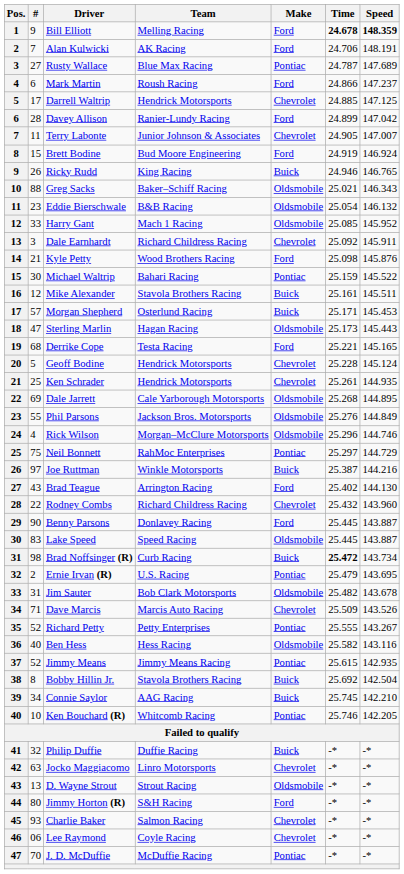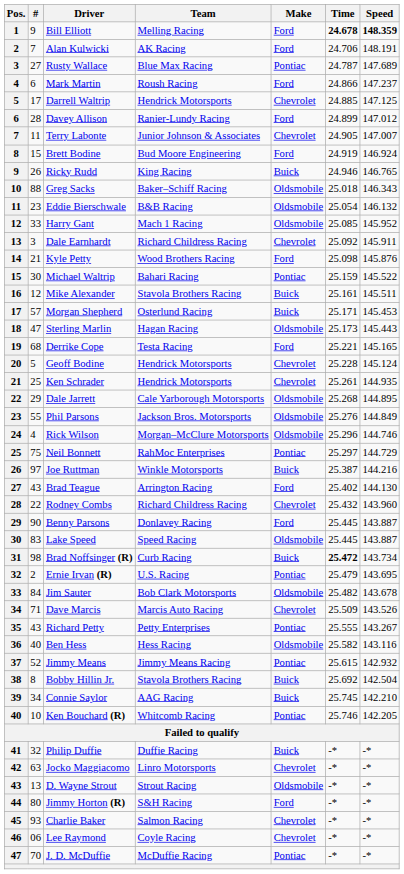Davey Allison | Speed: 147.042 -> 147.012
Greg Sacks | Time: 25.021 -> 25.018
Dale Jarrett | #: 69 -> 29
Jim Sauter | #: 31 -> 84
Richard Petty | #: 52 -> 43
Jimmy Means | Speed: 142.935 -> 142.932
